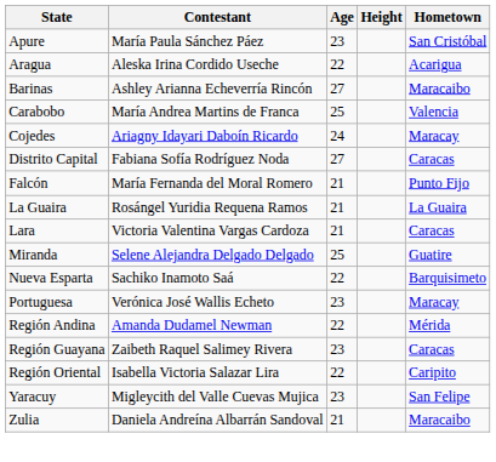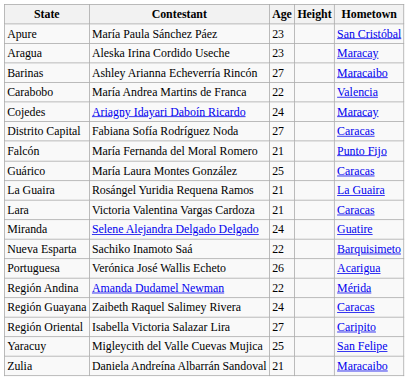Aragua | Age: 22 -> 23
Aragua | Hometown: Acarigua -> Maracay
Carabobo | Age: 25 -> 22
+ row: Guárico | María Laura Montes González | 25 | Caracas
Miranda | Age: 25 -> 24
Portuguesa | Age: 23 -> 26
Portuguesa | Hometown: Maracay -> Acarigua
Región Guayana | Age: 23 -> 24
Región Oriental | Age: 22 -> 27
Yaracuy | Age: 23 -> 25
